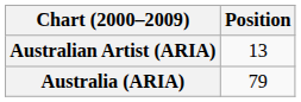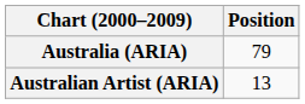rows swapped: Australia (ARIA) <-> Australian Artist (ARIA)
